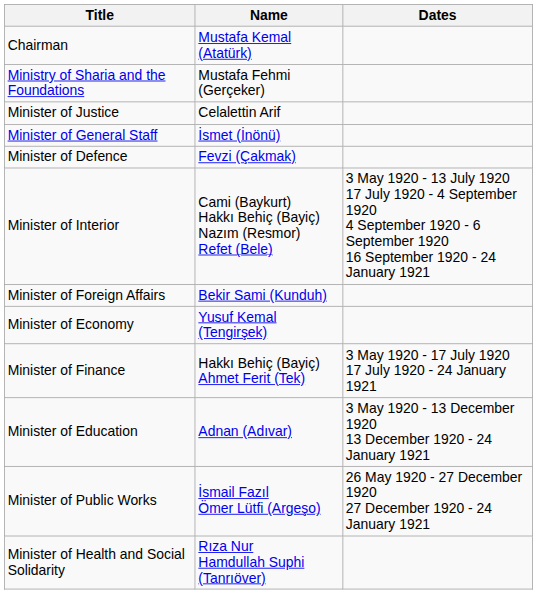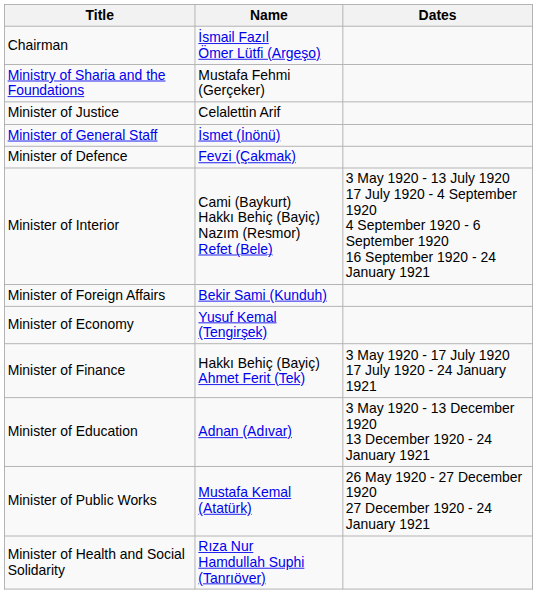Chairman | Name: Mustafa Kemal (Atatürk) -> İsmail Fazıl Ömer Lütfi (Argeşo)
Minister of Public Works | Name: İsmail Fazıl Ömer Lütfi (Argeşo) -> Mustafa Kemal (Atatürk)
